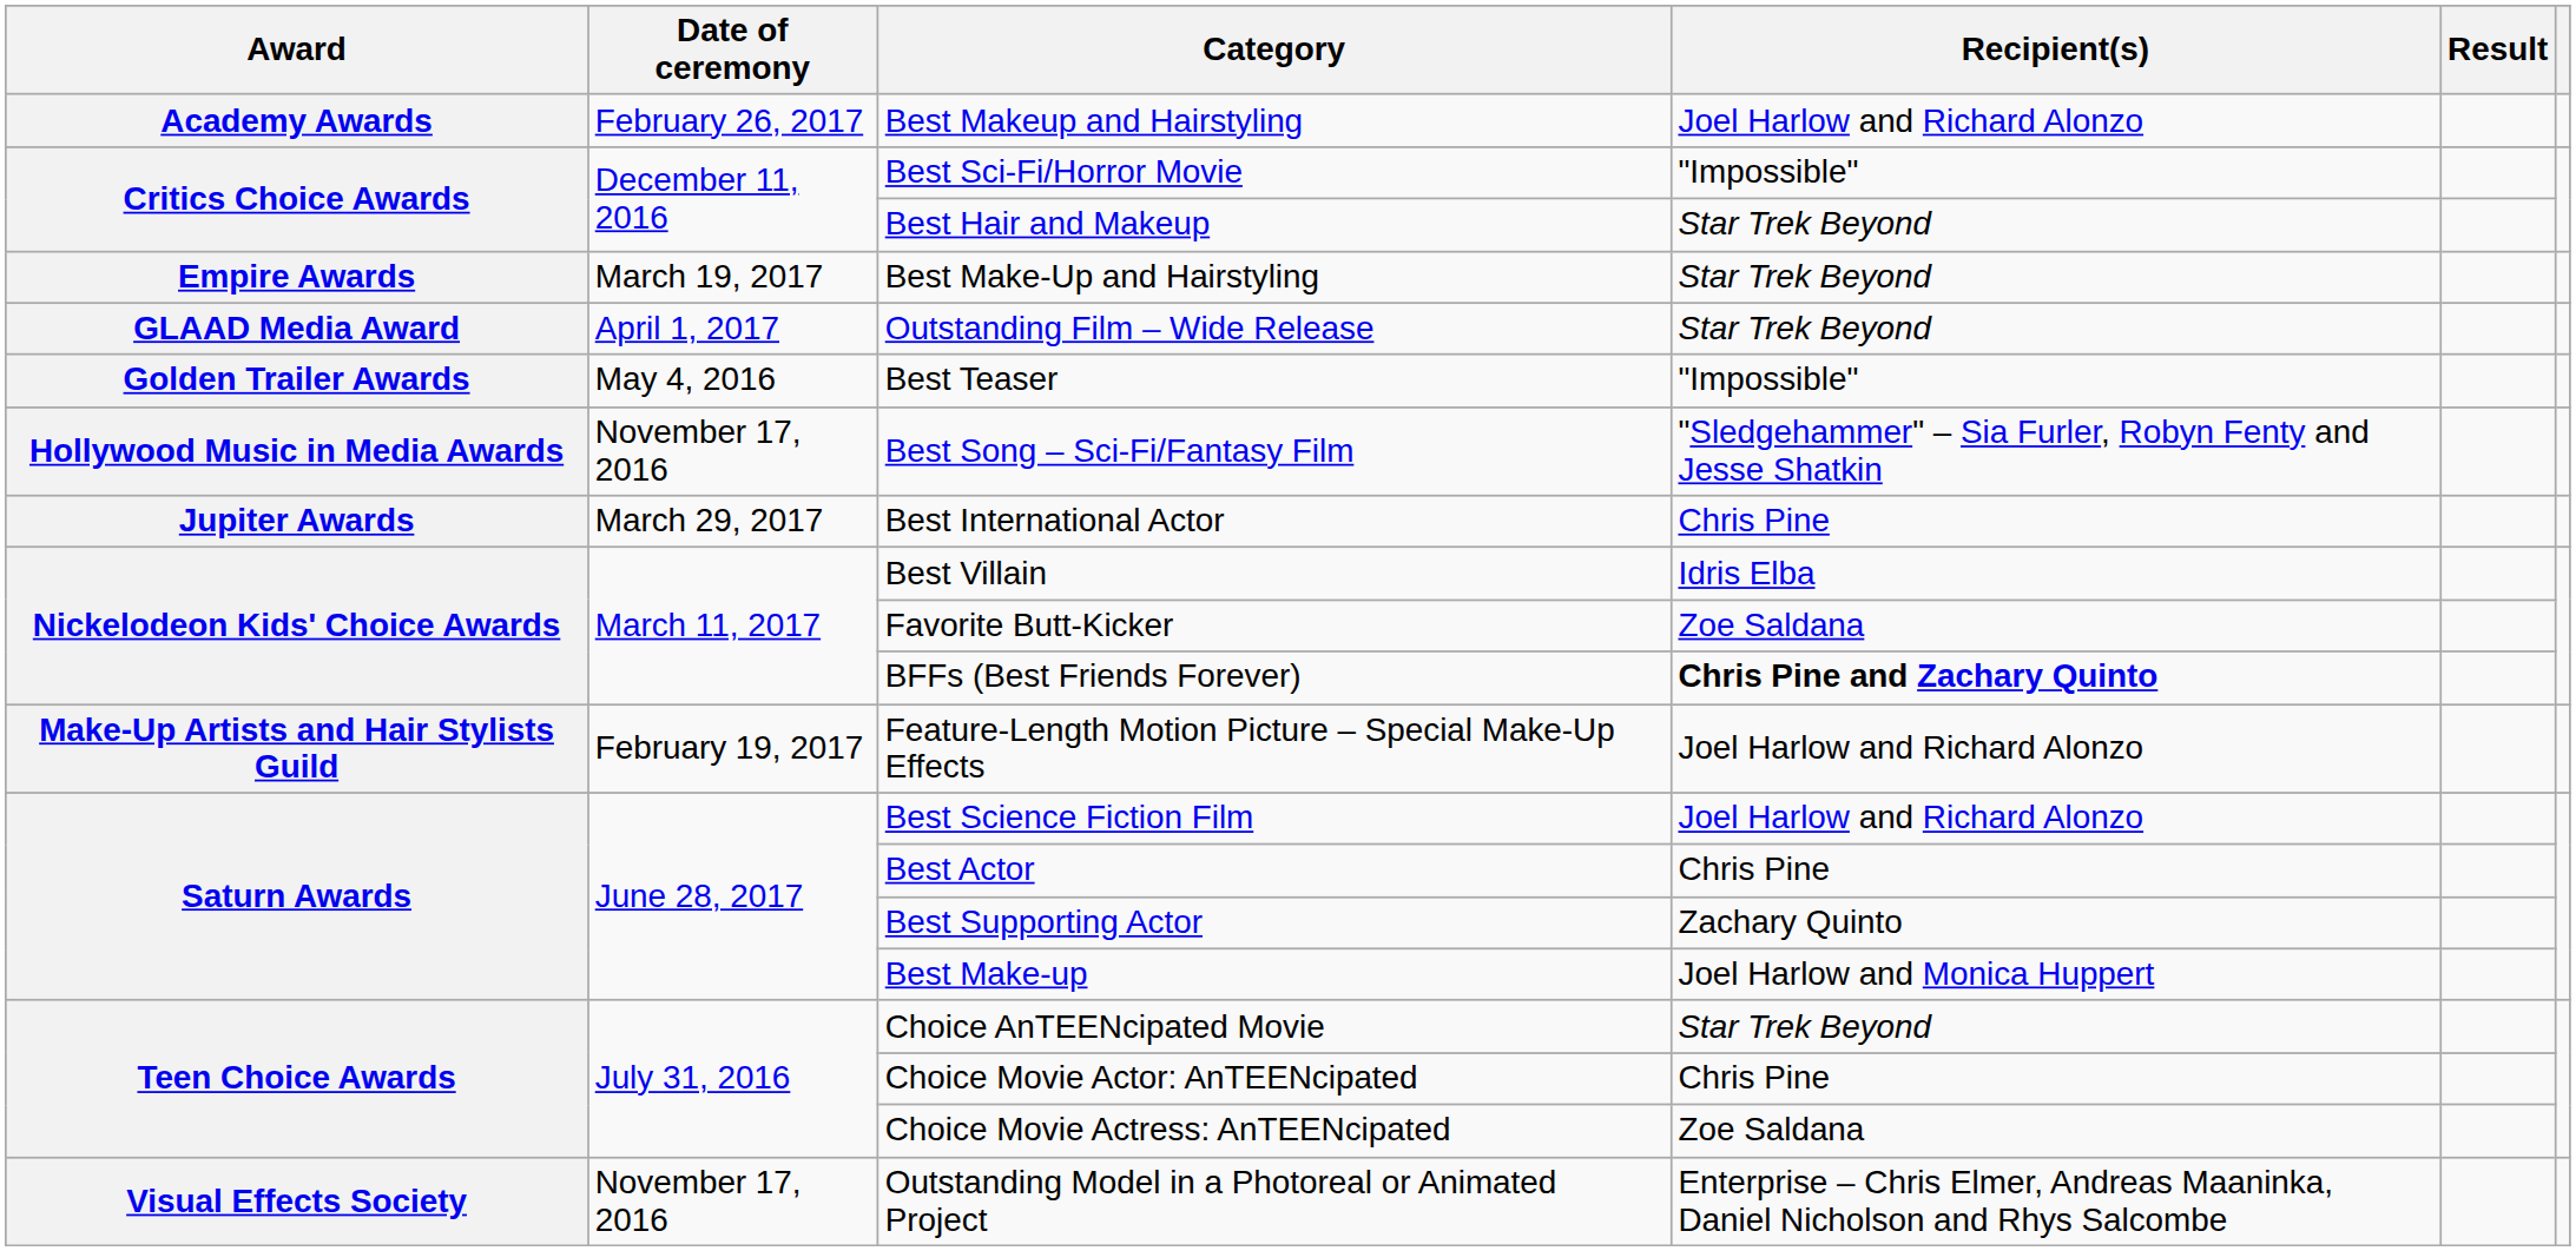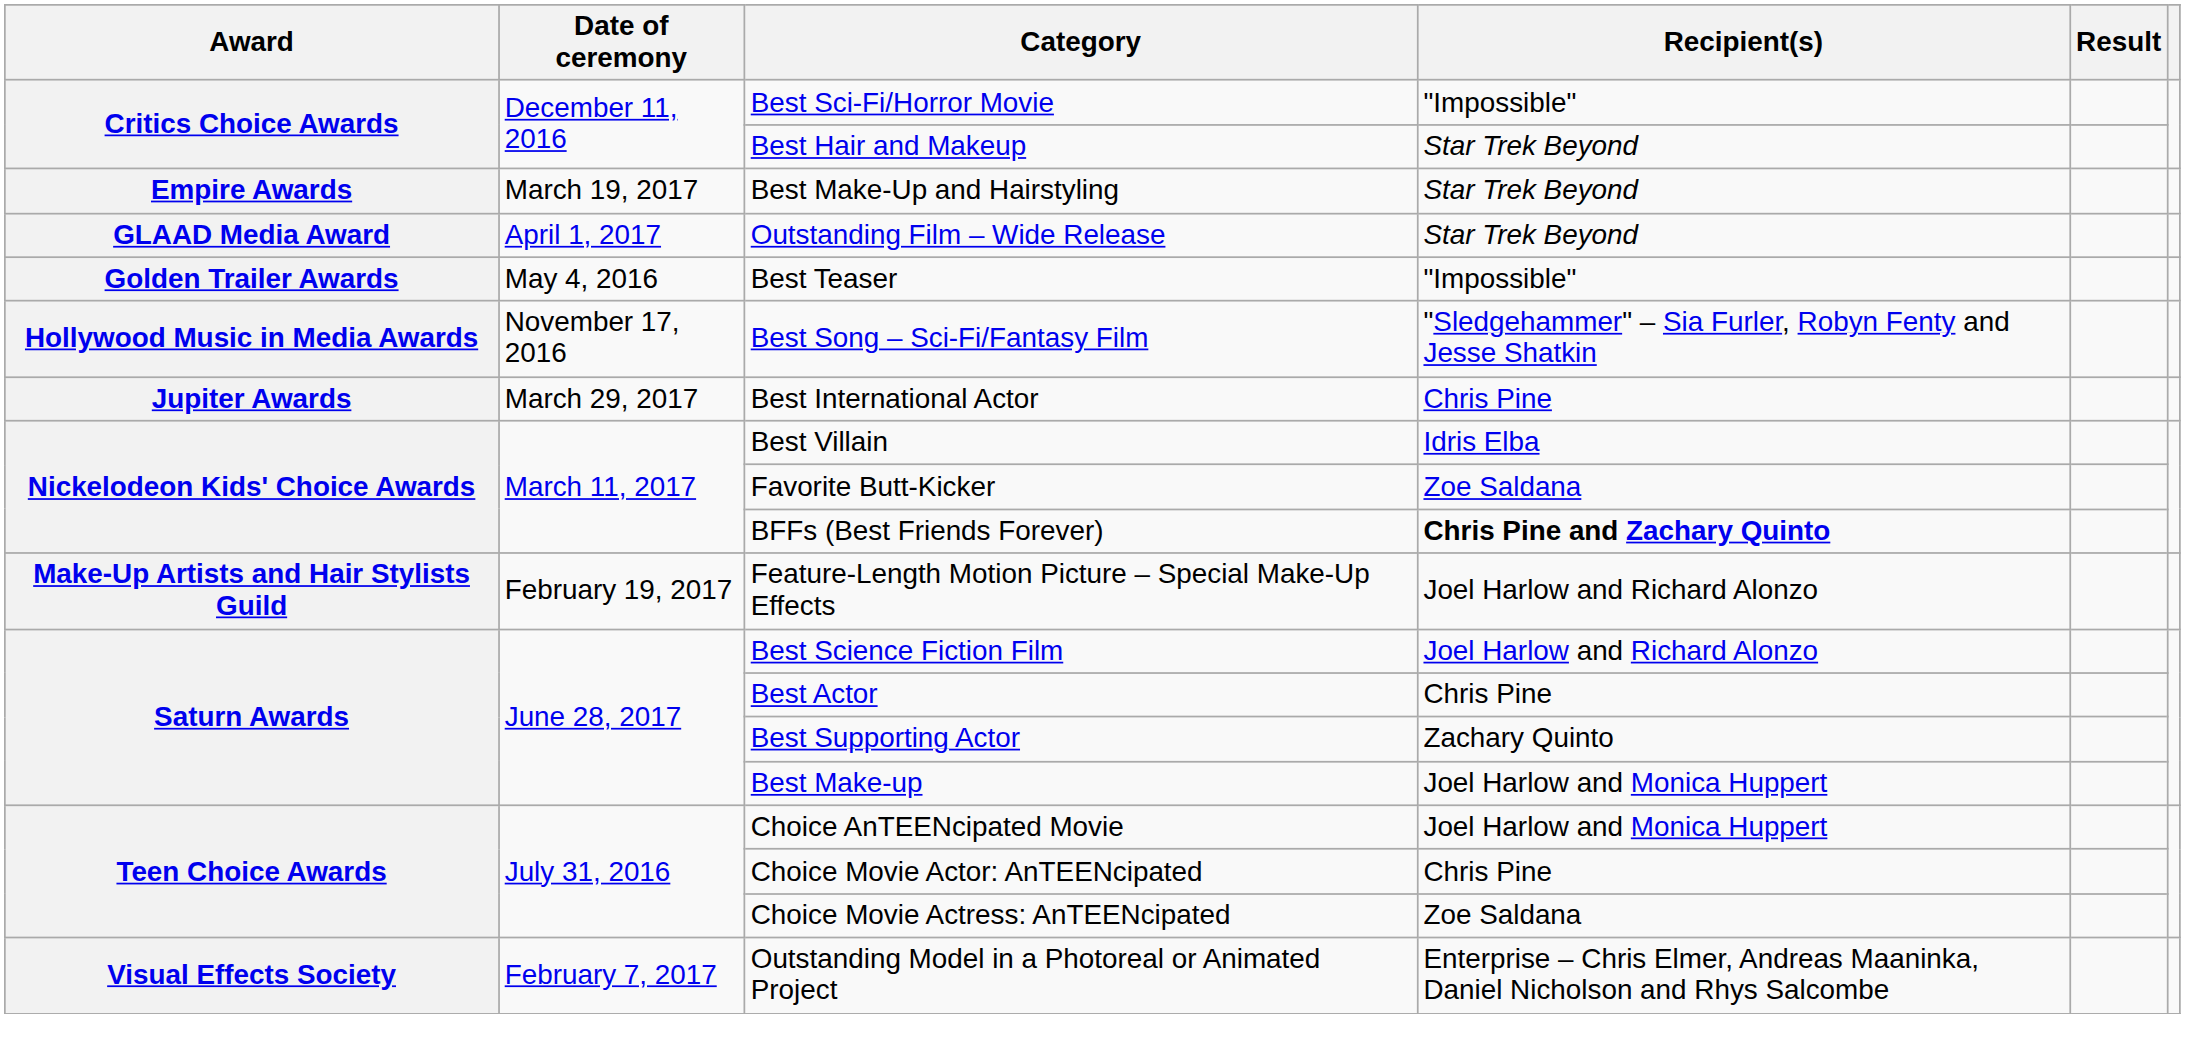- row: Academy Awards | February 26, 2017 | Best Makeup and Hairstyling | Joel Harlow and Richard Alonzo
Choice AnTEENcipated Movie | Recipient(s): Star Trek Beyond -> Joel Harlow and Monica Huppert
Outstanding Model in a Photoreal or Animated Project | Date of ceremony: November 17, 2016 -> February 7, 2017
